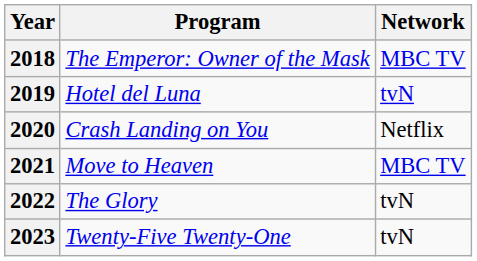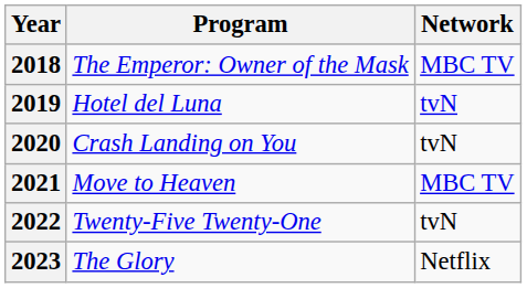2020 | Network: Netflix -> tvN
2022 | Program: The Glory -> Twenty-Five Twenty-One
2023 | Program: Twenty-Five Twenty-One -> The Glory
2023 | Network: tvN -> Netflix
